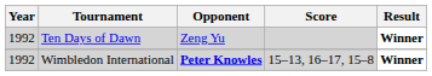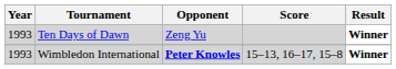Ten Days of Dawn | Year: 1992 -> 1993
Wimbledon International | Year: 1992 -> 1993
